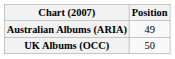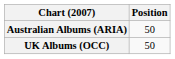Australian Albums (ARIA) | Position: 49 -> 50
